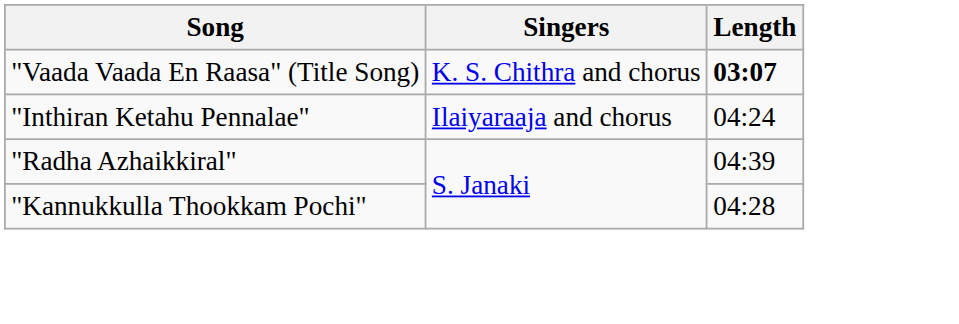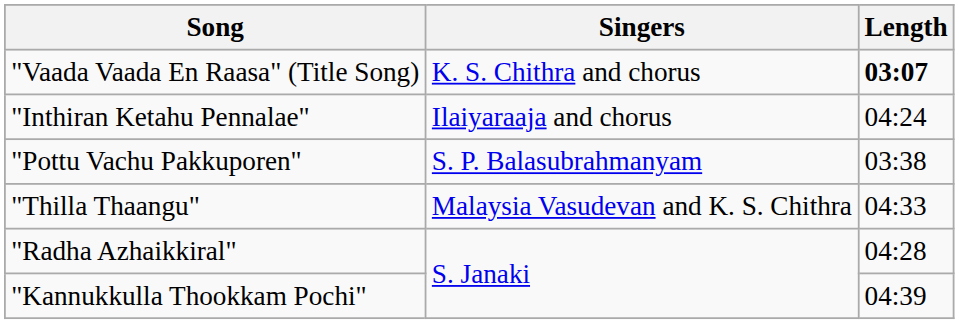+ row: "Pottu Vachu Pakkuporen" | S. P. Balasubrahmanyam | 03:38
+ row: "Thilla Thaangu" | Malaysia Vasudevan and K. S. Chithra | 04:33
"Radha Azhaikkiral" | Length: 04:39 -> 04:28
"Kannukkulla Thookkam Pochi" | Length: 04:28 -> 04:39
